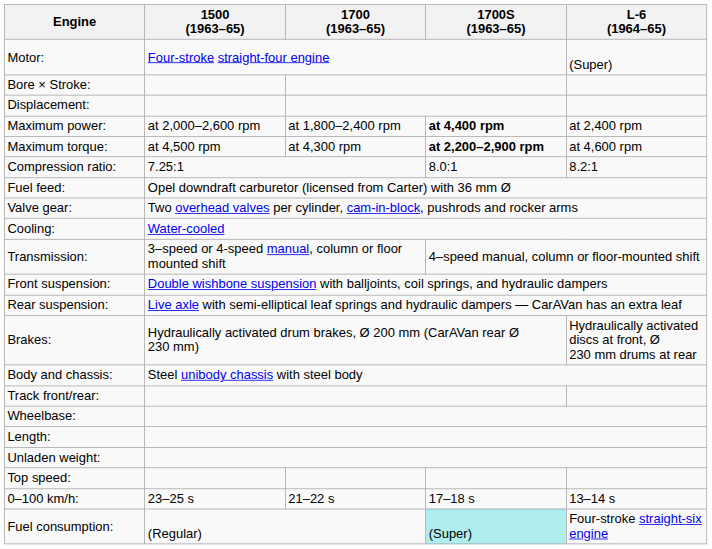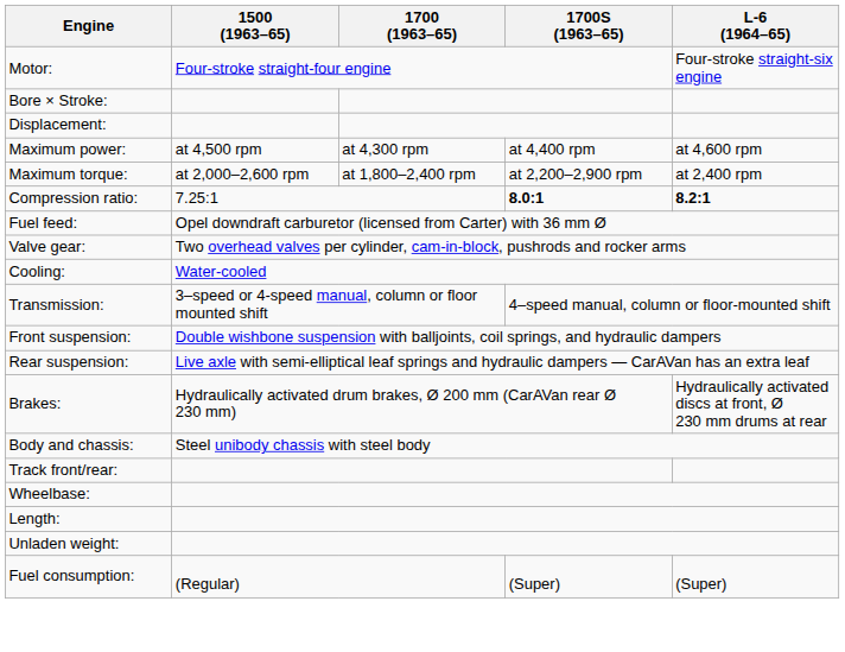Motor: | L-6 (1964–65): (Super) -> Four-stroke straight-six engine
Maximum power: | 1500 (1963–65): at 2,000–2,600 rpm -> at 4,500 rpm
Maximum power: | 1700 (1963–65): at 1,800–2,400 rpm -> at 4,300 rpm
Maximum power: | 1700S (1963–65): bold -> normal
Maximum power: | L-6 (1964–65): at 2,400 rpm -> at 4,600 rpm
Maximum torque: | 1500 (1963–65): at 4,500 rpm -> at 2,000–2,600 rpm
Maximum torque: | 1700 (1963–65): at 4,300 rpm -> at 1,800–2,400 rpm
Maximum torque: | 1700S (1963–65): bold -> normal
Maximum torque: | L-6 (1964–65): at 4,600 rpm -> at 2,400 rpm
Compression ratio: | 1700S (1963–65): normal -> bold
Compression ratio: | L-6 (1964–65): normal -> bold
- row: Top speed:
- row: 0–100 km/h: | 23–25 s | 21–22 s | 17–18 s | 13–14 s
Fuel consumption: | 1700S (1963–65): paleturquoise background -> no background
Fuel consumption: | L-6 (1964–65): Four-stroke straight-six engine -> (Super)
